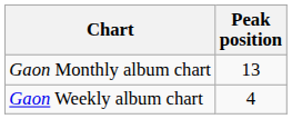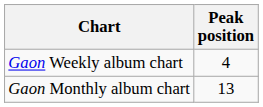rows swapped: Gaon Weekly album chart <-> Gaon Monthly album chart
